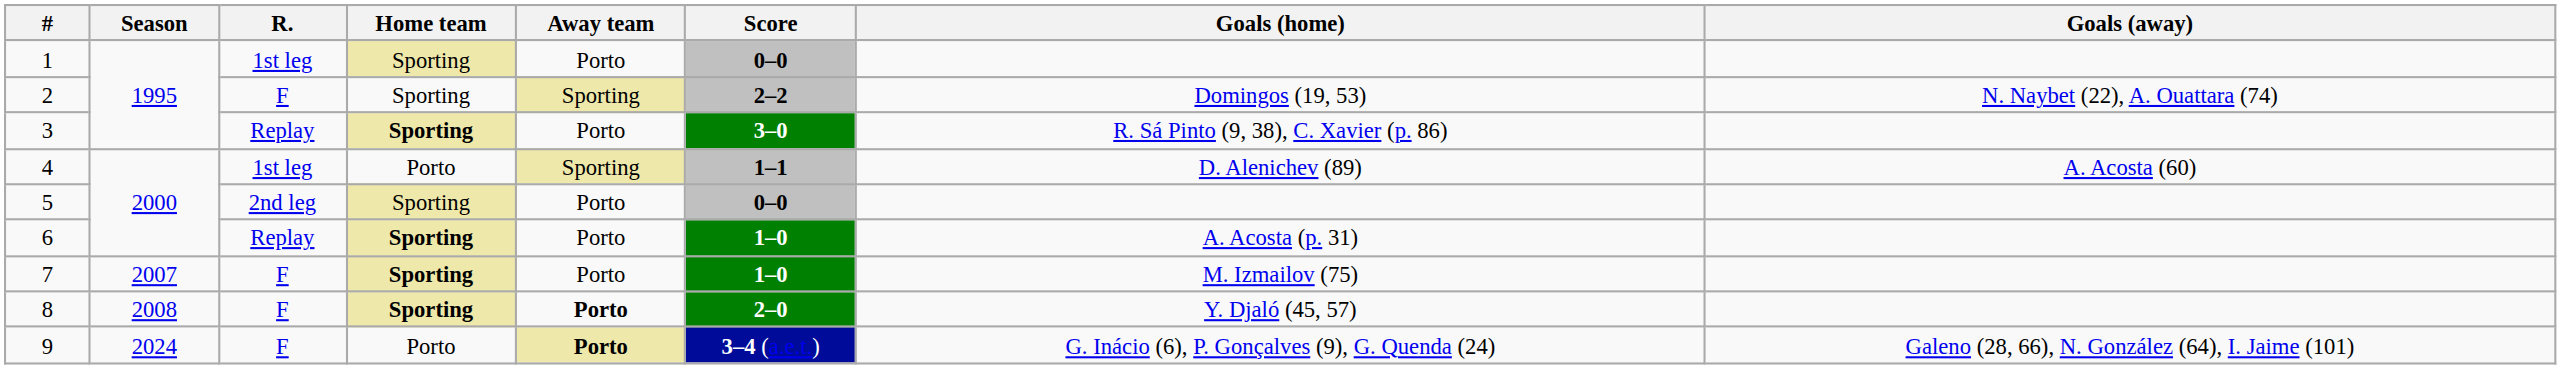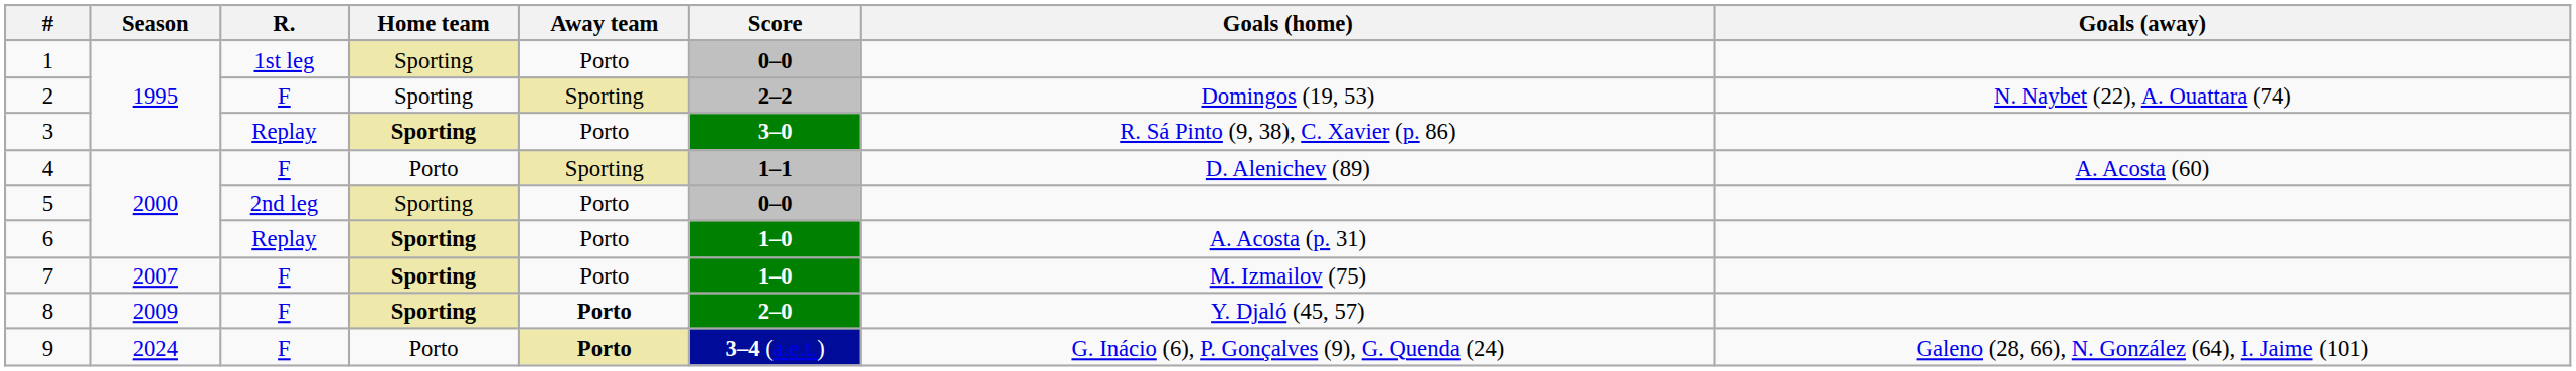4 | R.: 1st leg -> F
8 | Season: 2008 -> 2009
